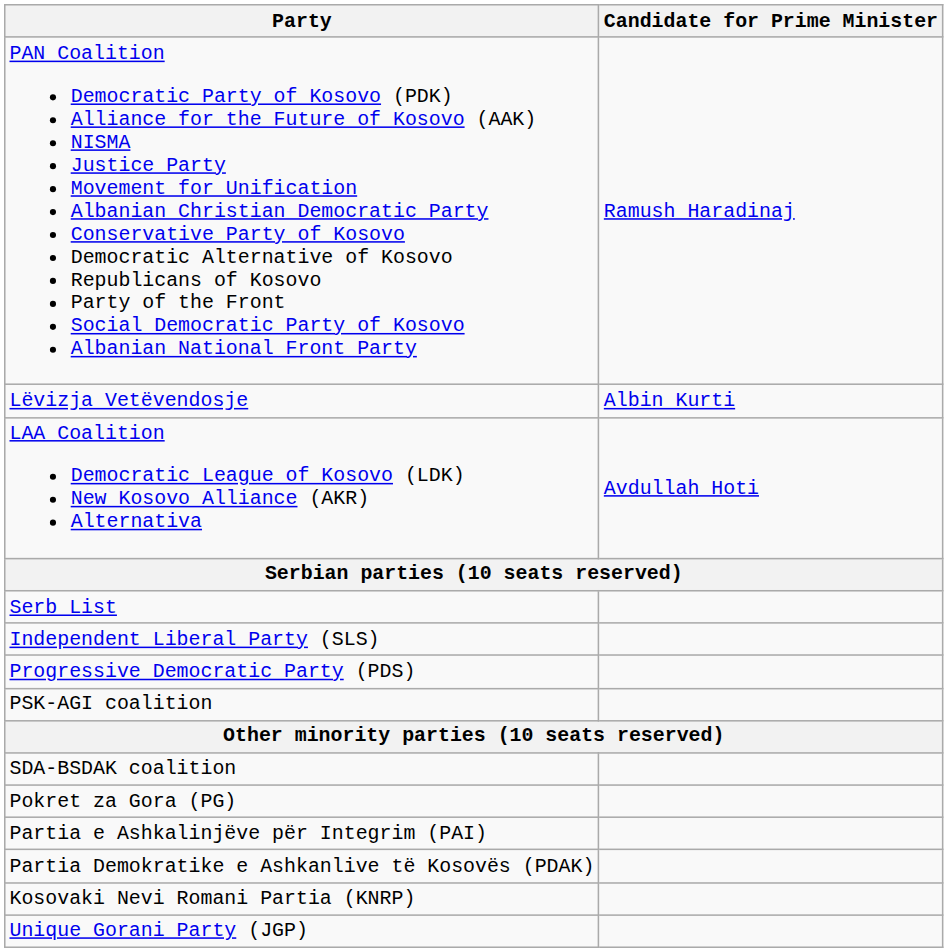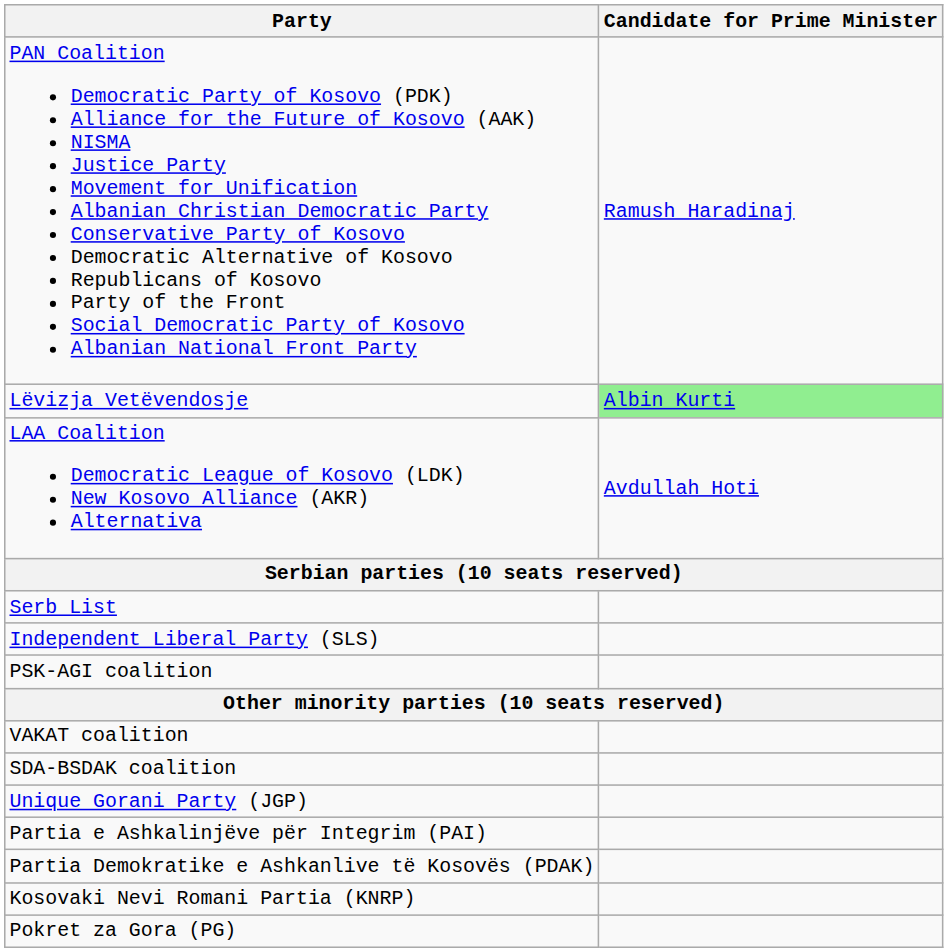Lëvizja Vetëvendosje | Candidate for Prime Minister: no background -> lightgreen background
- row: Progressive Democratic Party (PDS)
+ row: VAKAT coalition
rows swapped: Unique Gorani Party (JGP) <-> Pokret za Gora (PG)
